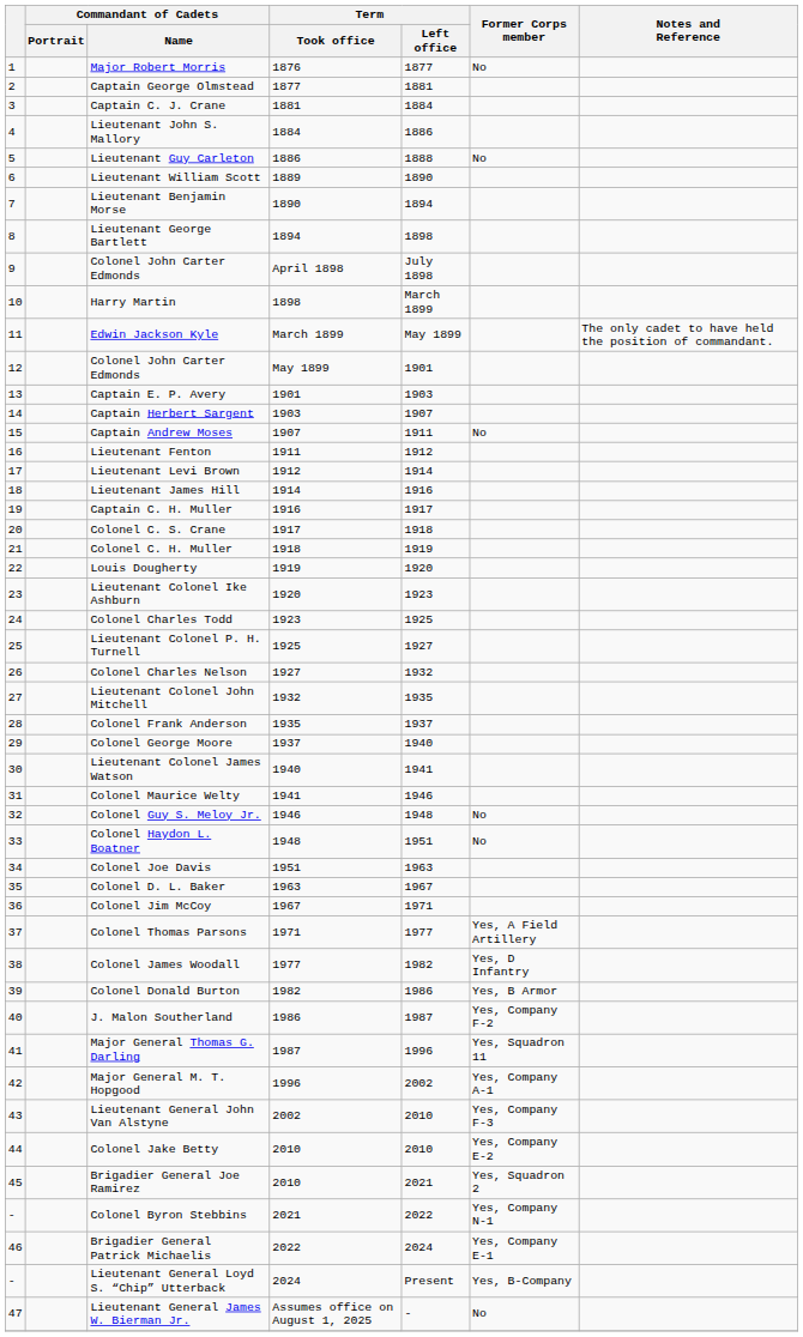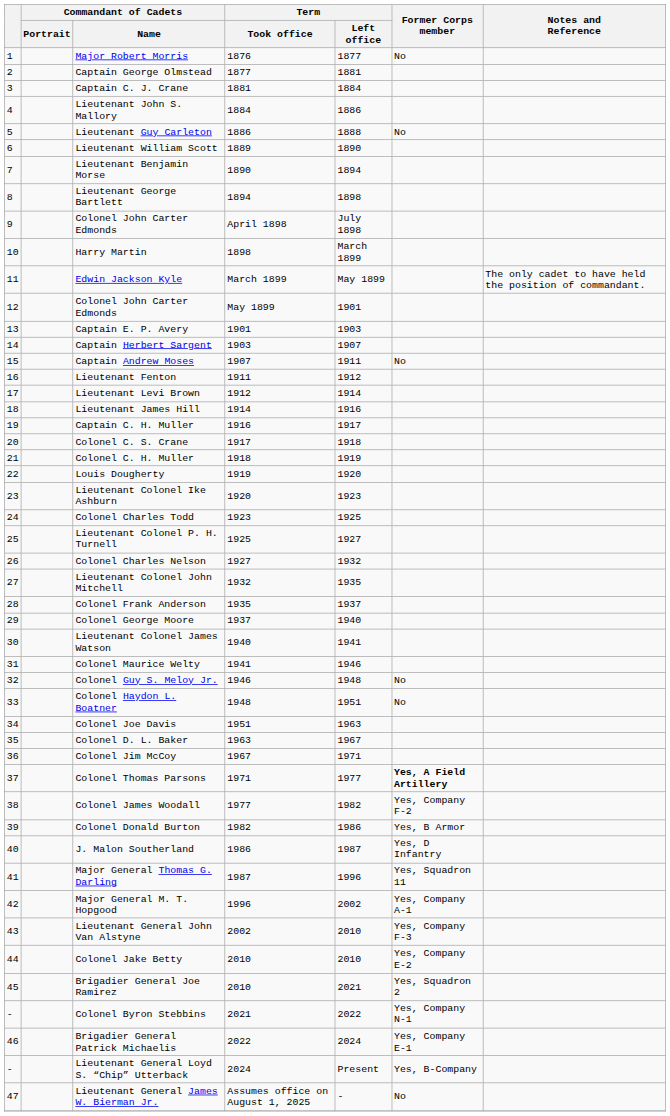Colonel Thomas Parsons | Former Corps member: normal -> bold
Colonel James Woodall | Former Corps member: Yes, D Infantry -> Yes, Company F-2
J. Malon Southerland | Former Corps member: Yes, Company F-2 -> Yes, D Infantry
